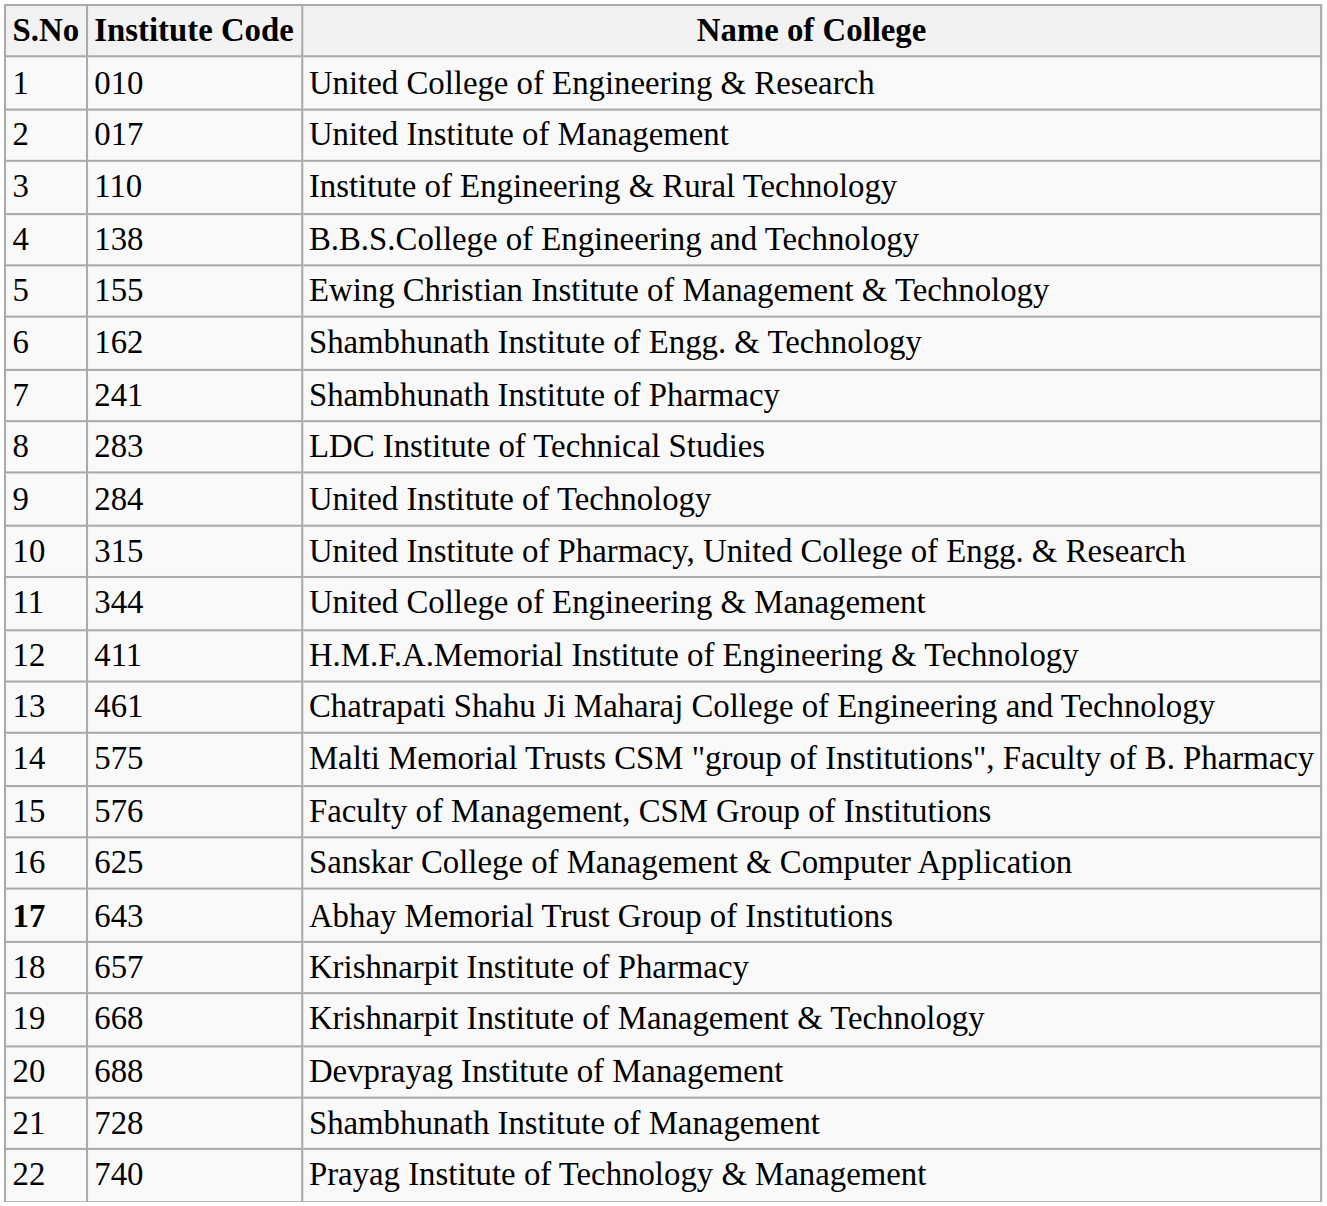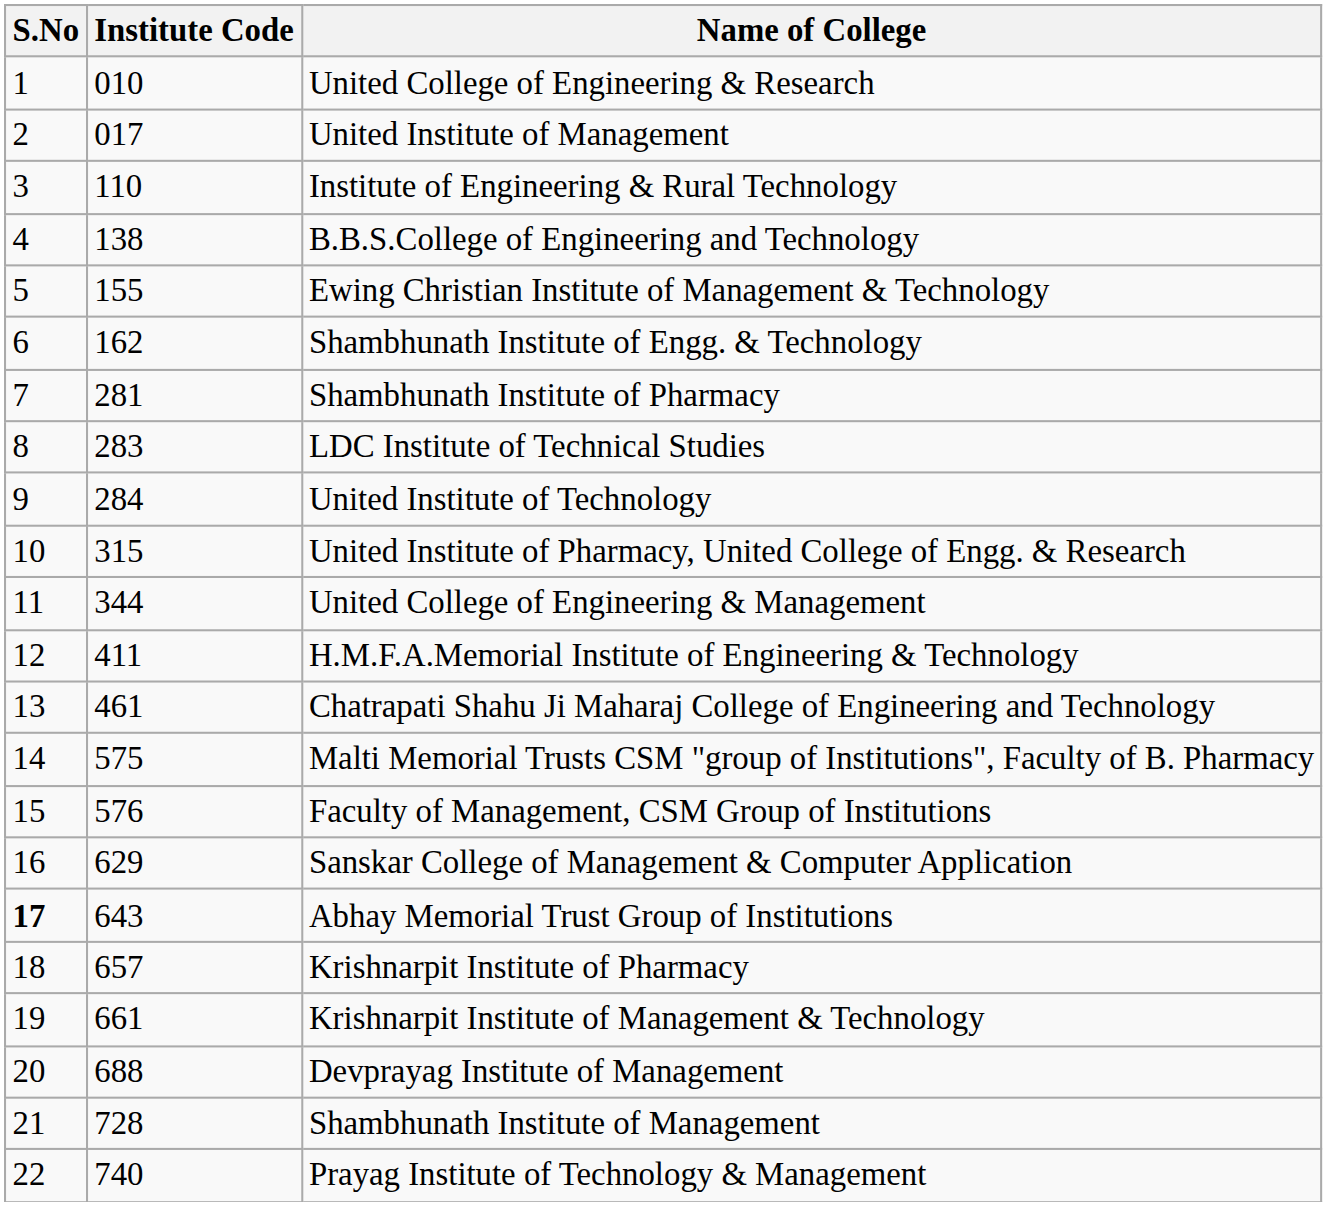Shambhunath Institute of Pharmacy | Institute Code: 241 -> 281
Sanskar College of Management & Computer Application | Institute Code: 625 -> 629
Krishnarpit Institute of Management & Technology | Institute Code: 668 -> 661
